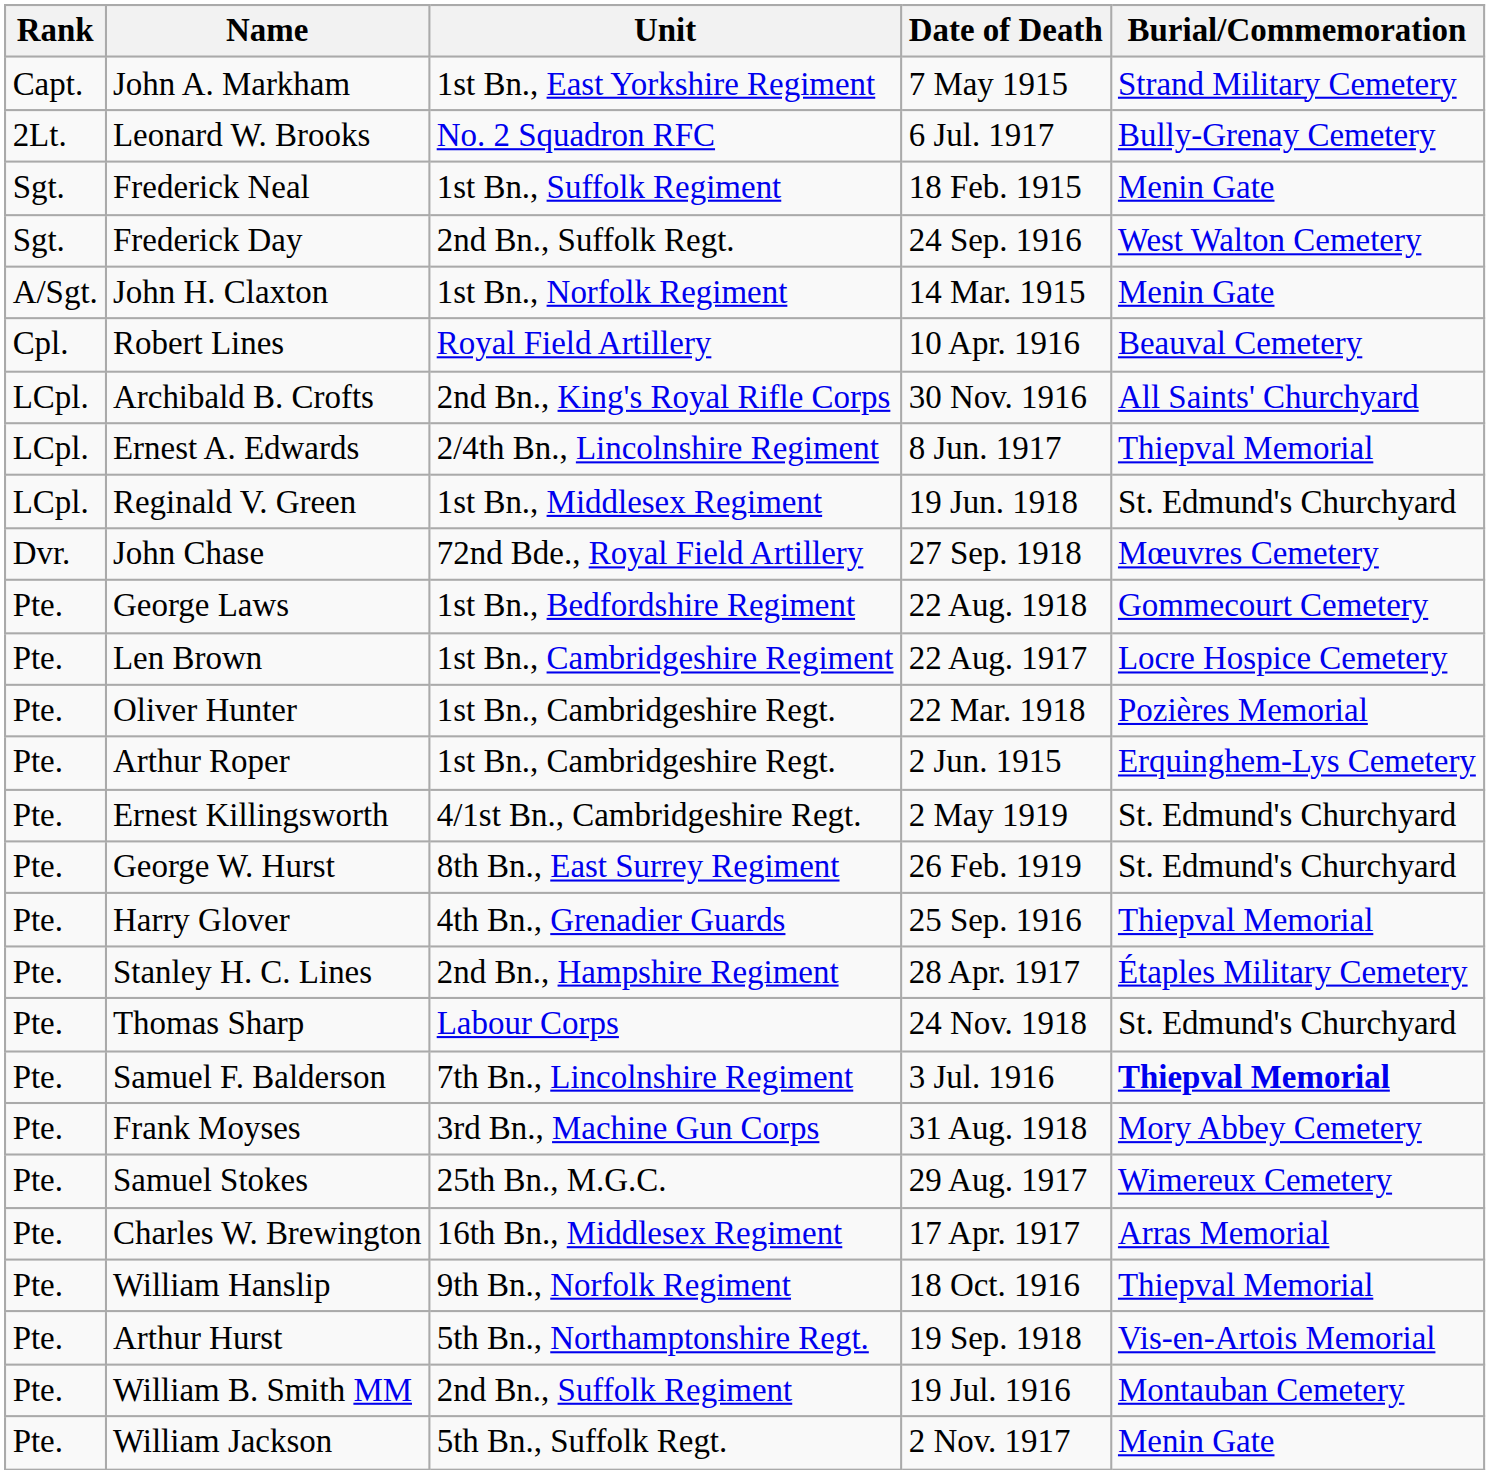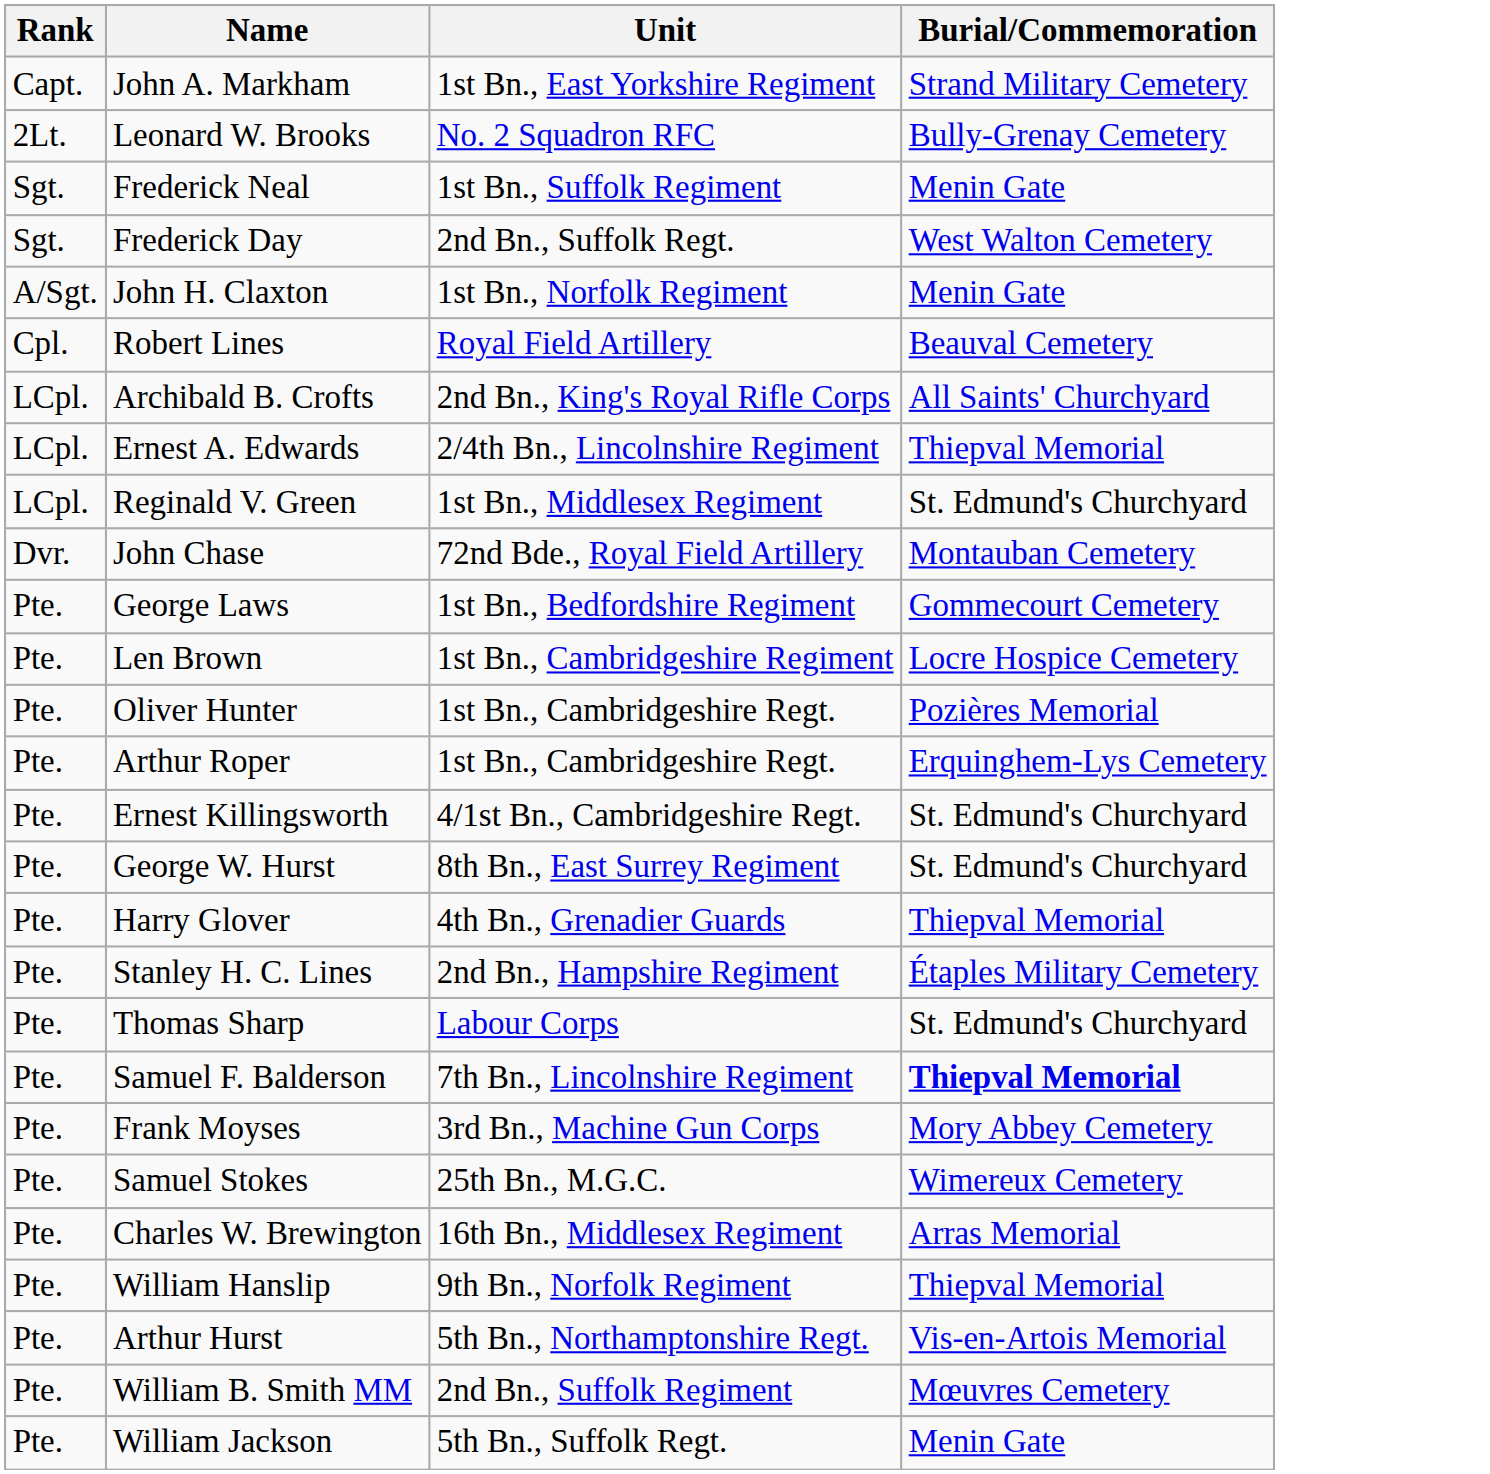- column: Date of Death | 7 May 1915 | 6 Jul. 1917 | 18 Feb. 1915 | 24 Sep. 1916 | 14 Mar. 1915 | 10 Apr. 1916 | 30 Nov. 1916 | 8 Jun. 1917 | 19 Jun. 1918 | 27 Sep. 1918 | 22 Aug. 1918 | 22 Aug. 1917 | 22 Mar. 1918 | 2 Jun. 1915 | 2 May 1919 | 26 Feb. 1919 | 25 Sep. 1916 | 28 Apr. 1917 | 24 Nov. 1918 | 3 Jul. 1916 | 31 Aug. 1918 | 29 Aug. 1917 | 17 Apr. 1917 | 18 Oct. 1916 | 19 Sep. 1918 | 19 Jul. 1916 | 2 Nov. 1917
John Chase | Burial/Commemoration: Mœuvres Cemetery -> Montauban Cemetery
William B. Smith MM | Burial/Commemoration: Montauban Cemetery -> Mœuvres Cemetery
